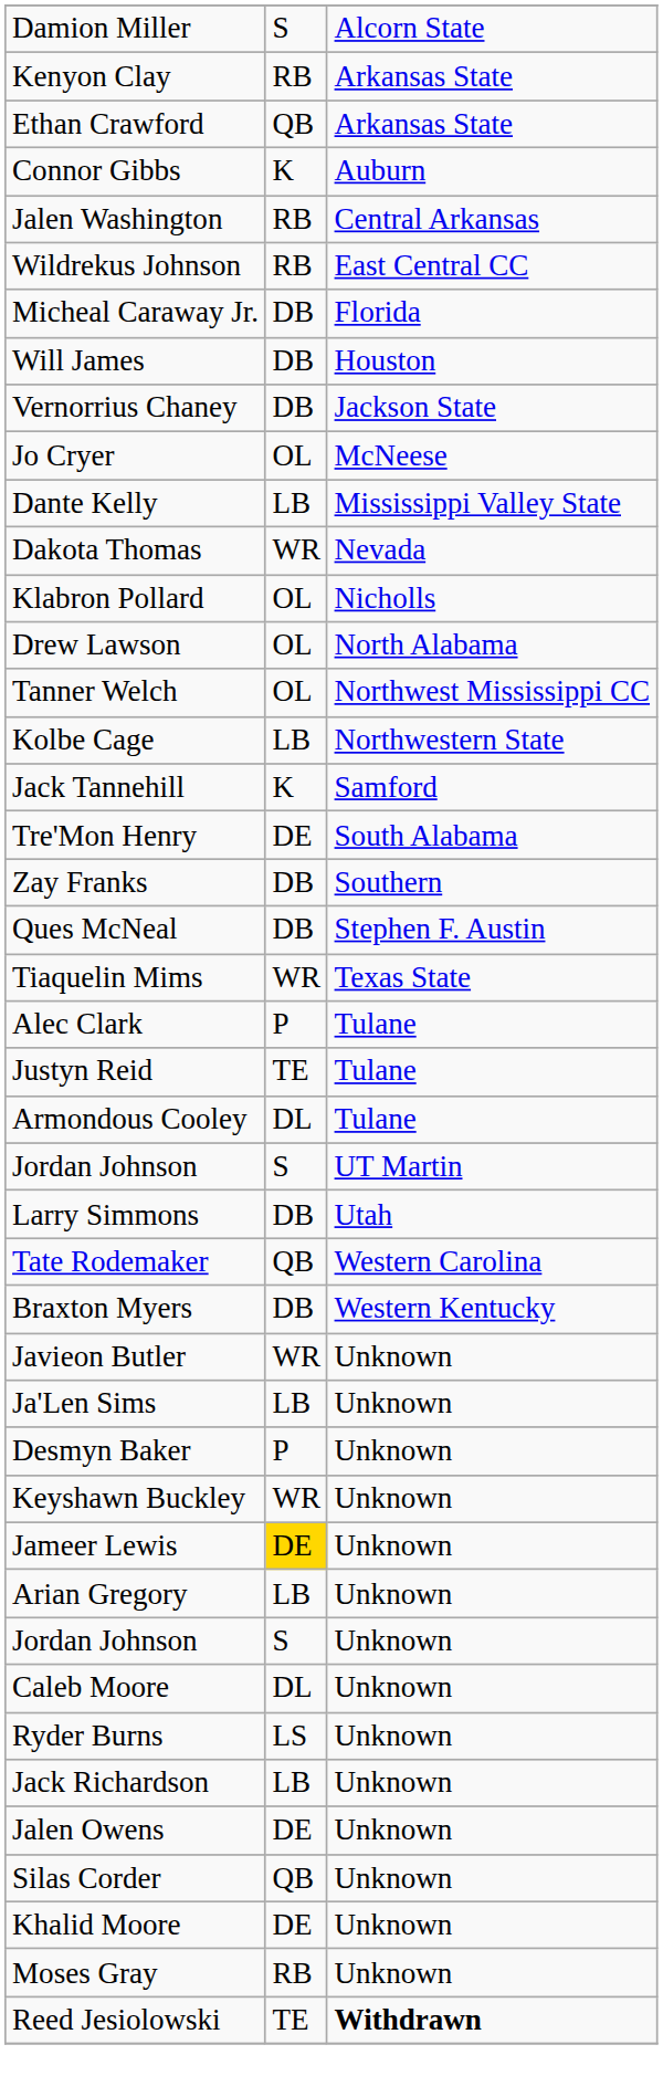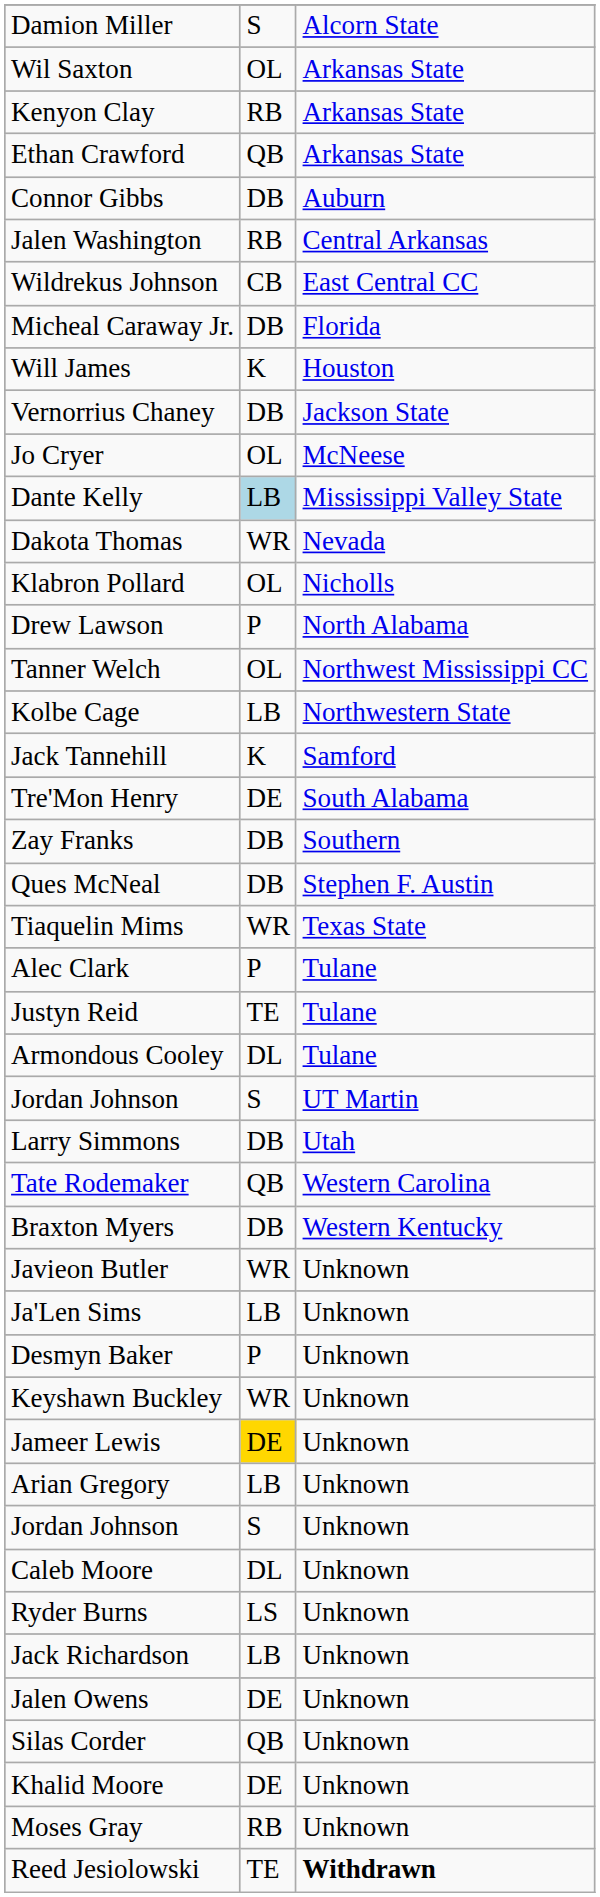+ row: Wil Saxton | OL | Arkansas State
Connor Gibbs | column 2: K -> DB
Wildrekus Johnson | column 2: RB -> CB
Will James | column 2: DB -> K
Dante Kelly | column 2: no background -> lightblue background
Drew Lawson | column 2: OL -> P
